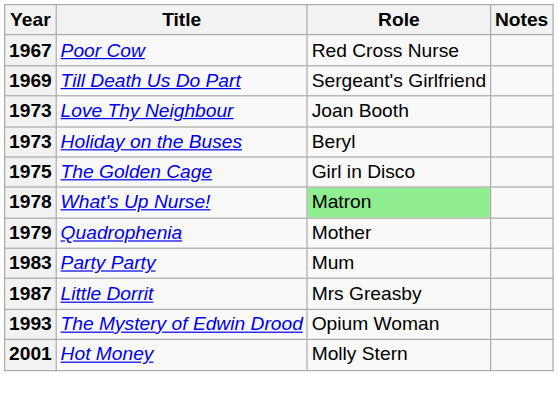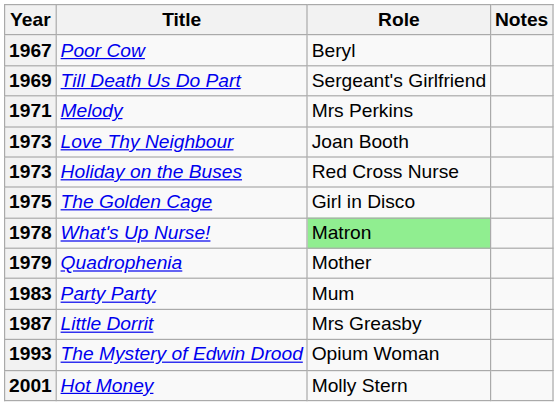1967 | Role: Red Cross Nurse -> Beryl
+ row: 1971 | Melody | Mrs Perkins
1973 / Holiday on the Buses | Role: Beryl -> Red Cross Nurse
